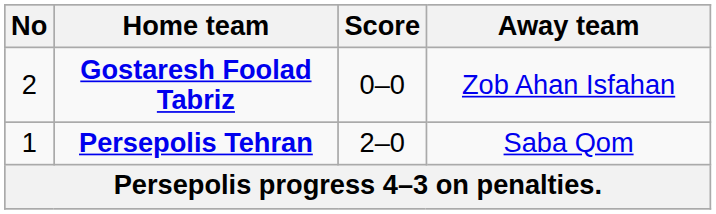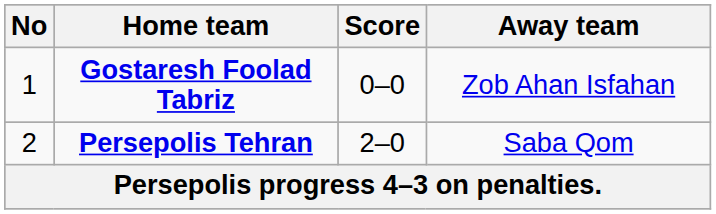Gostaresh Foolad Tabriz | No: 2 -> 1
Persepolis Tehran | No: 1 -> 2
